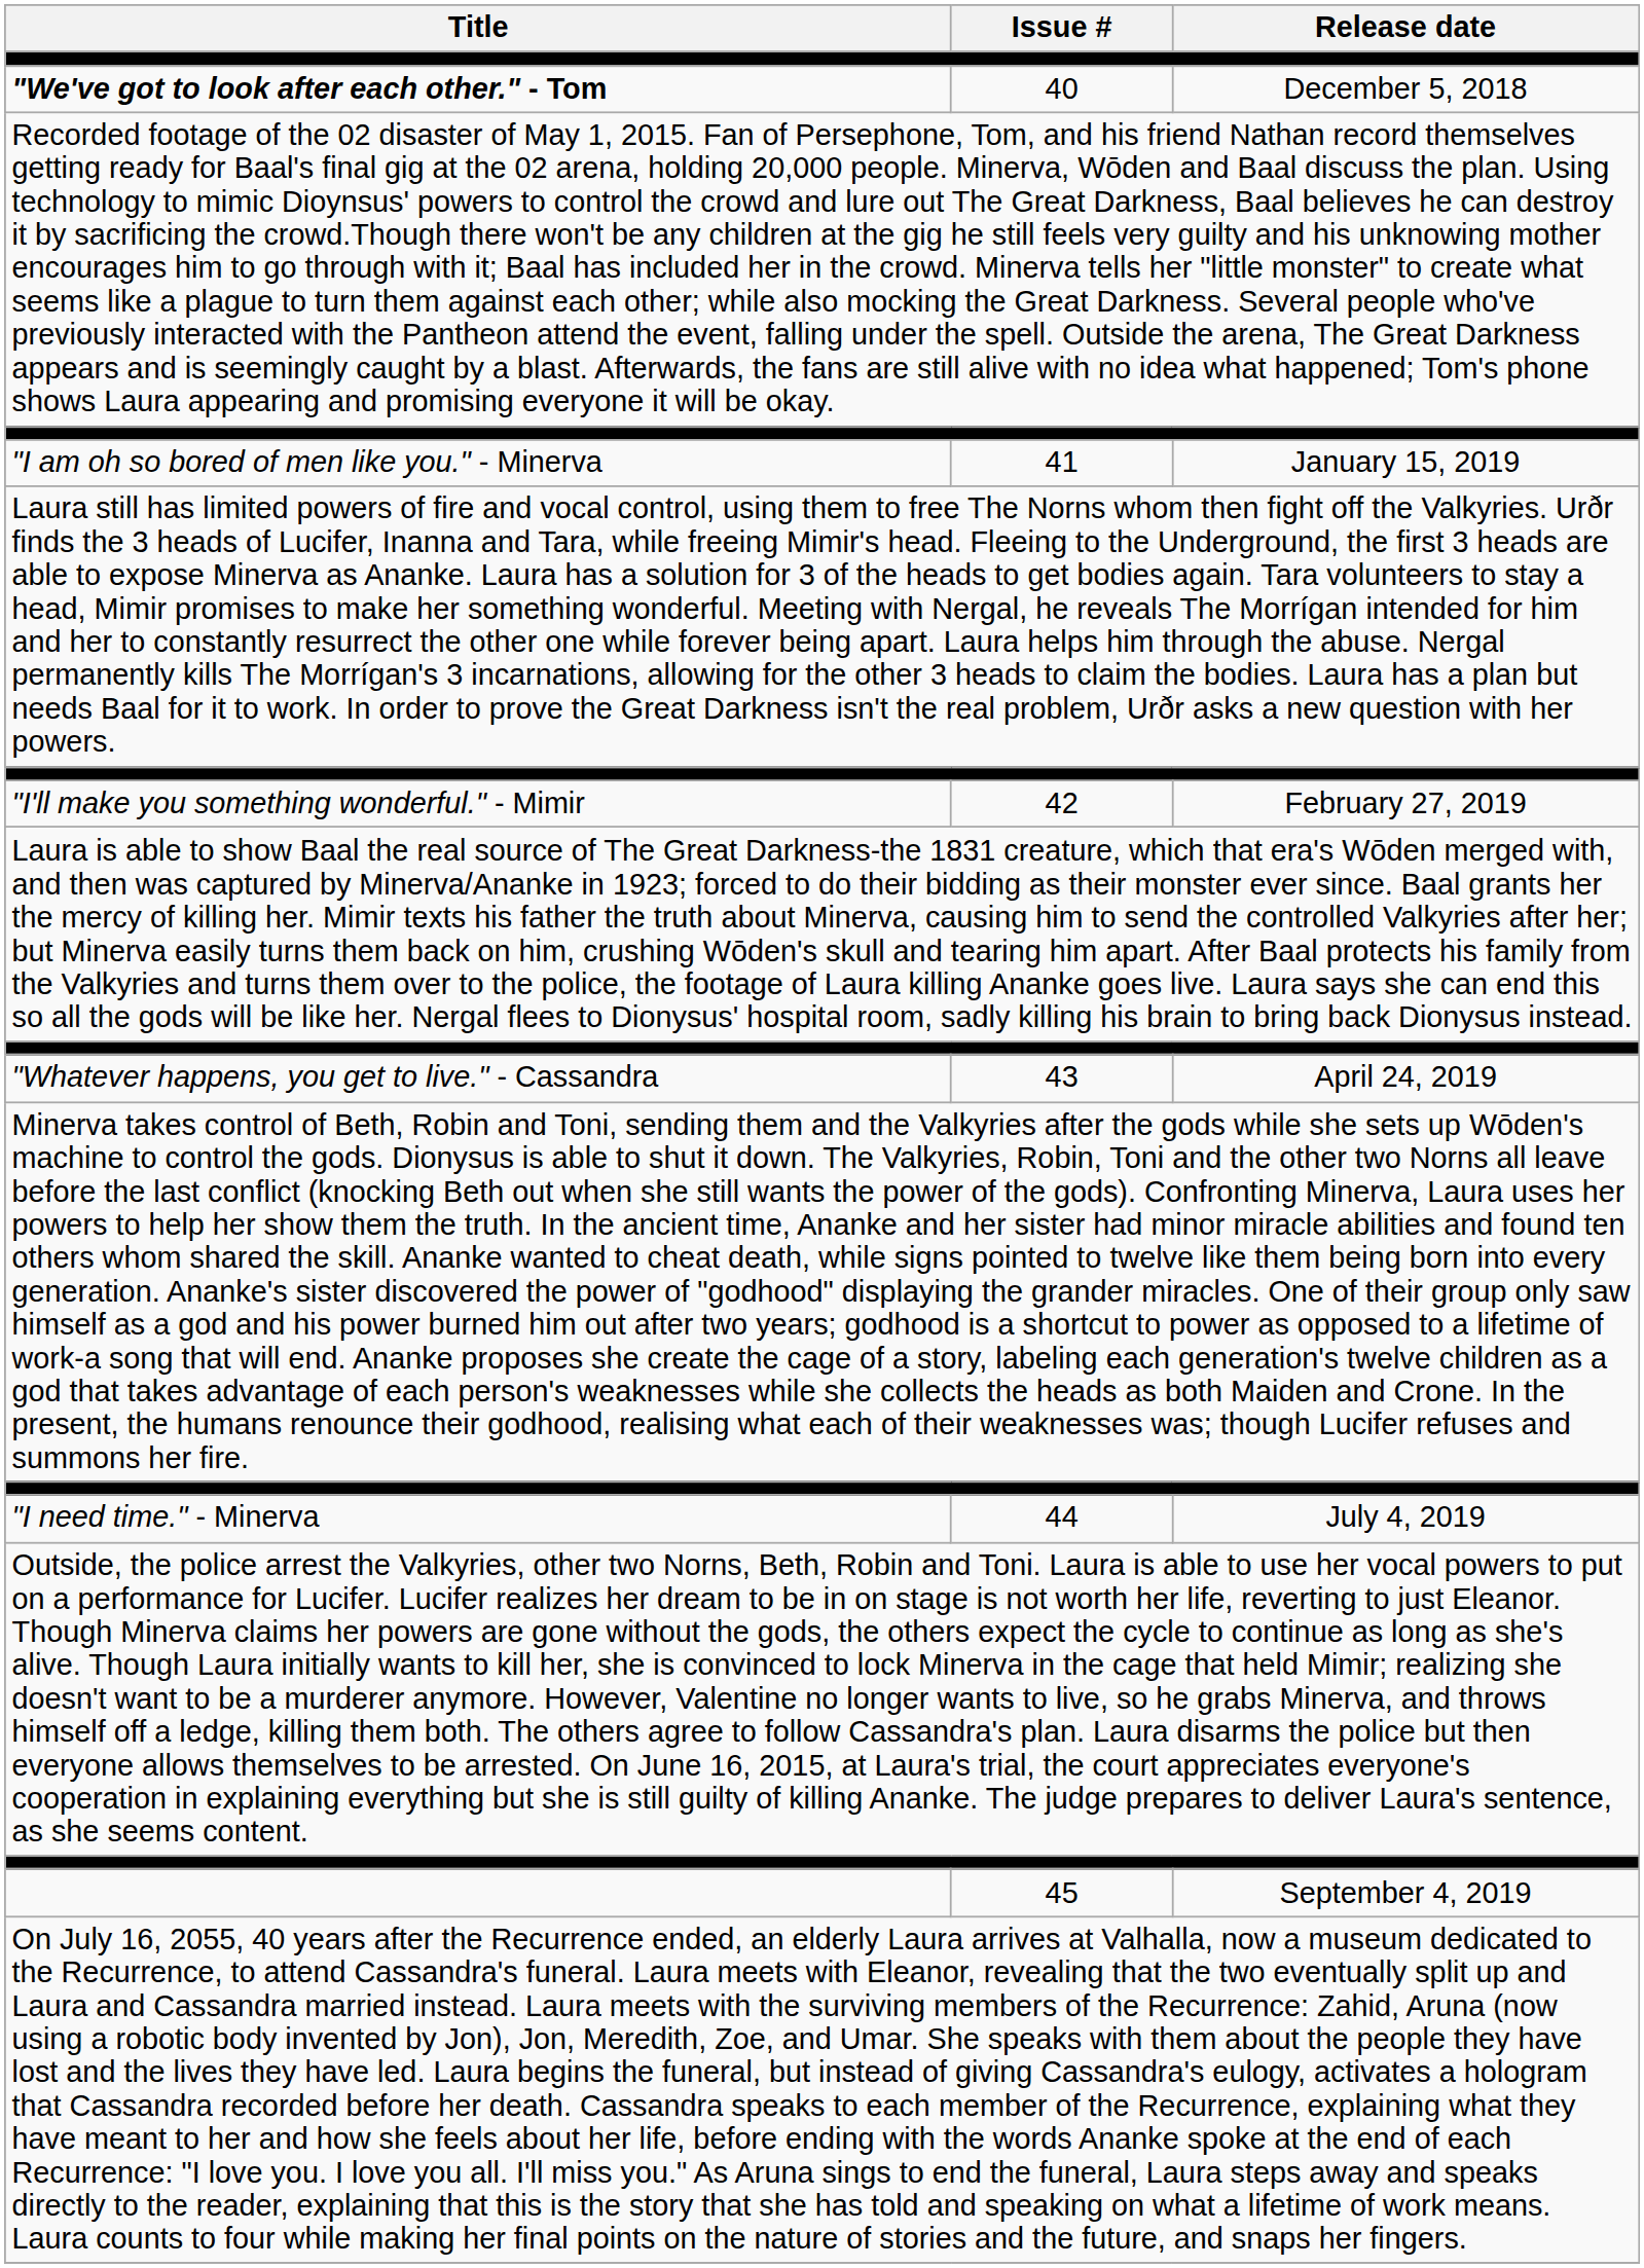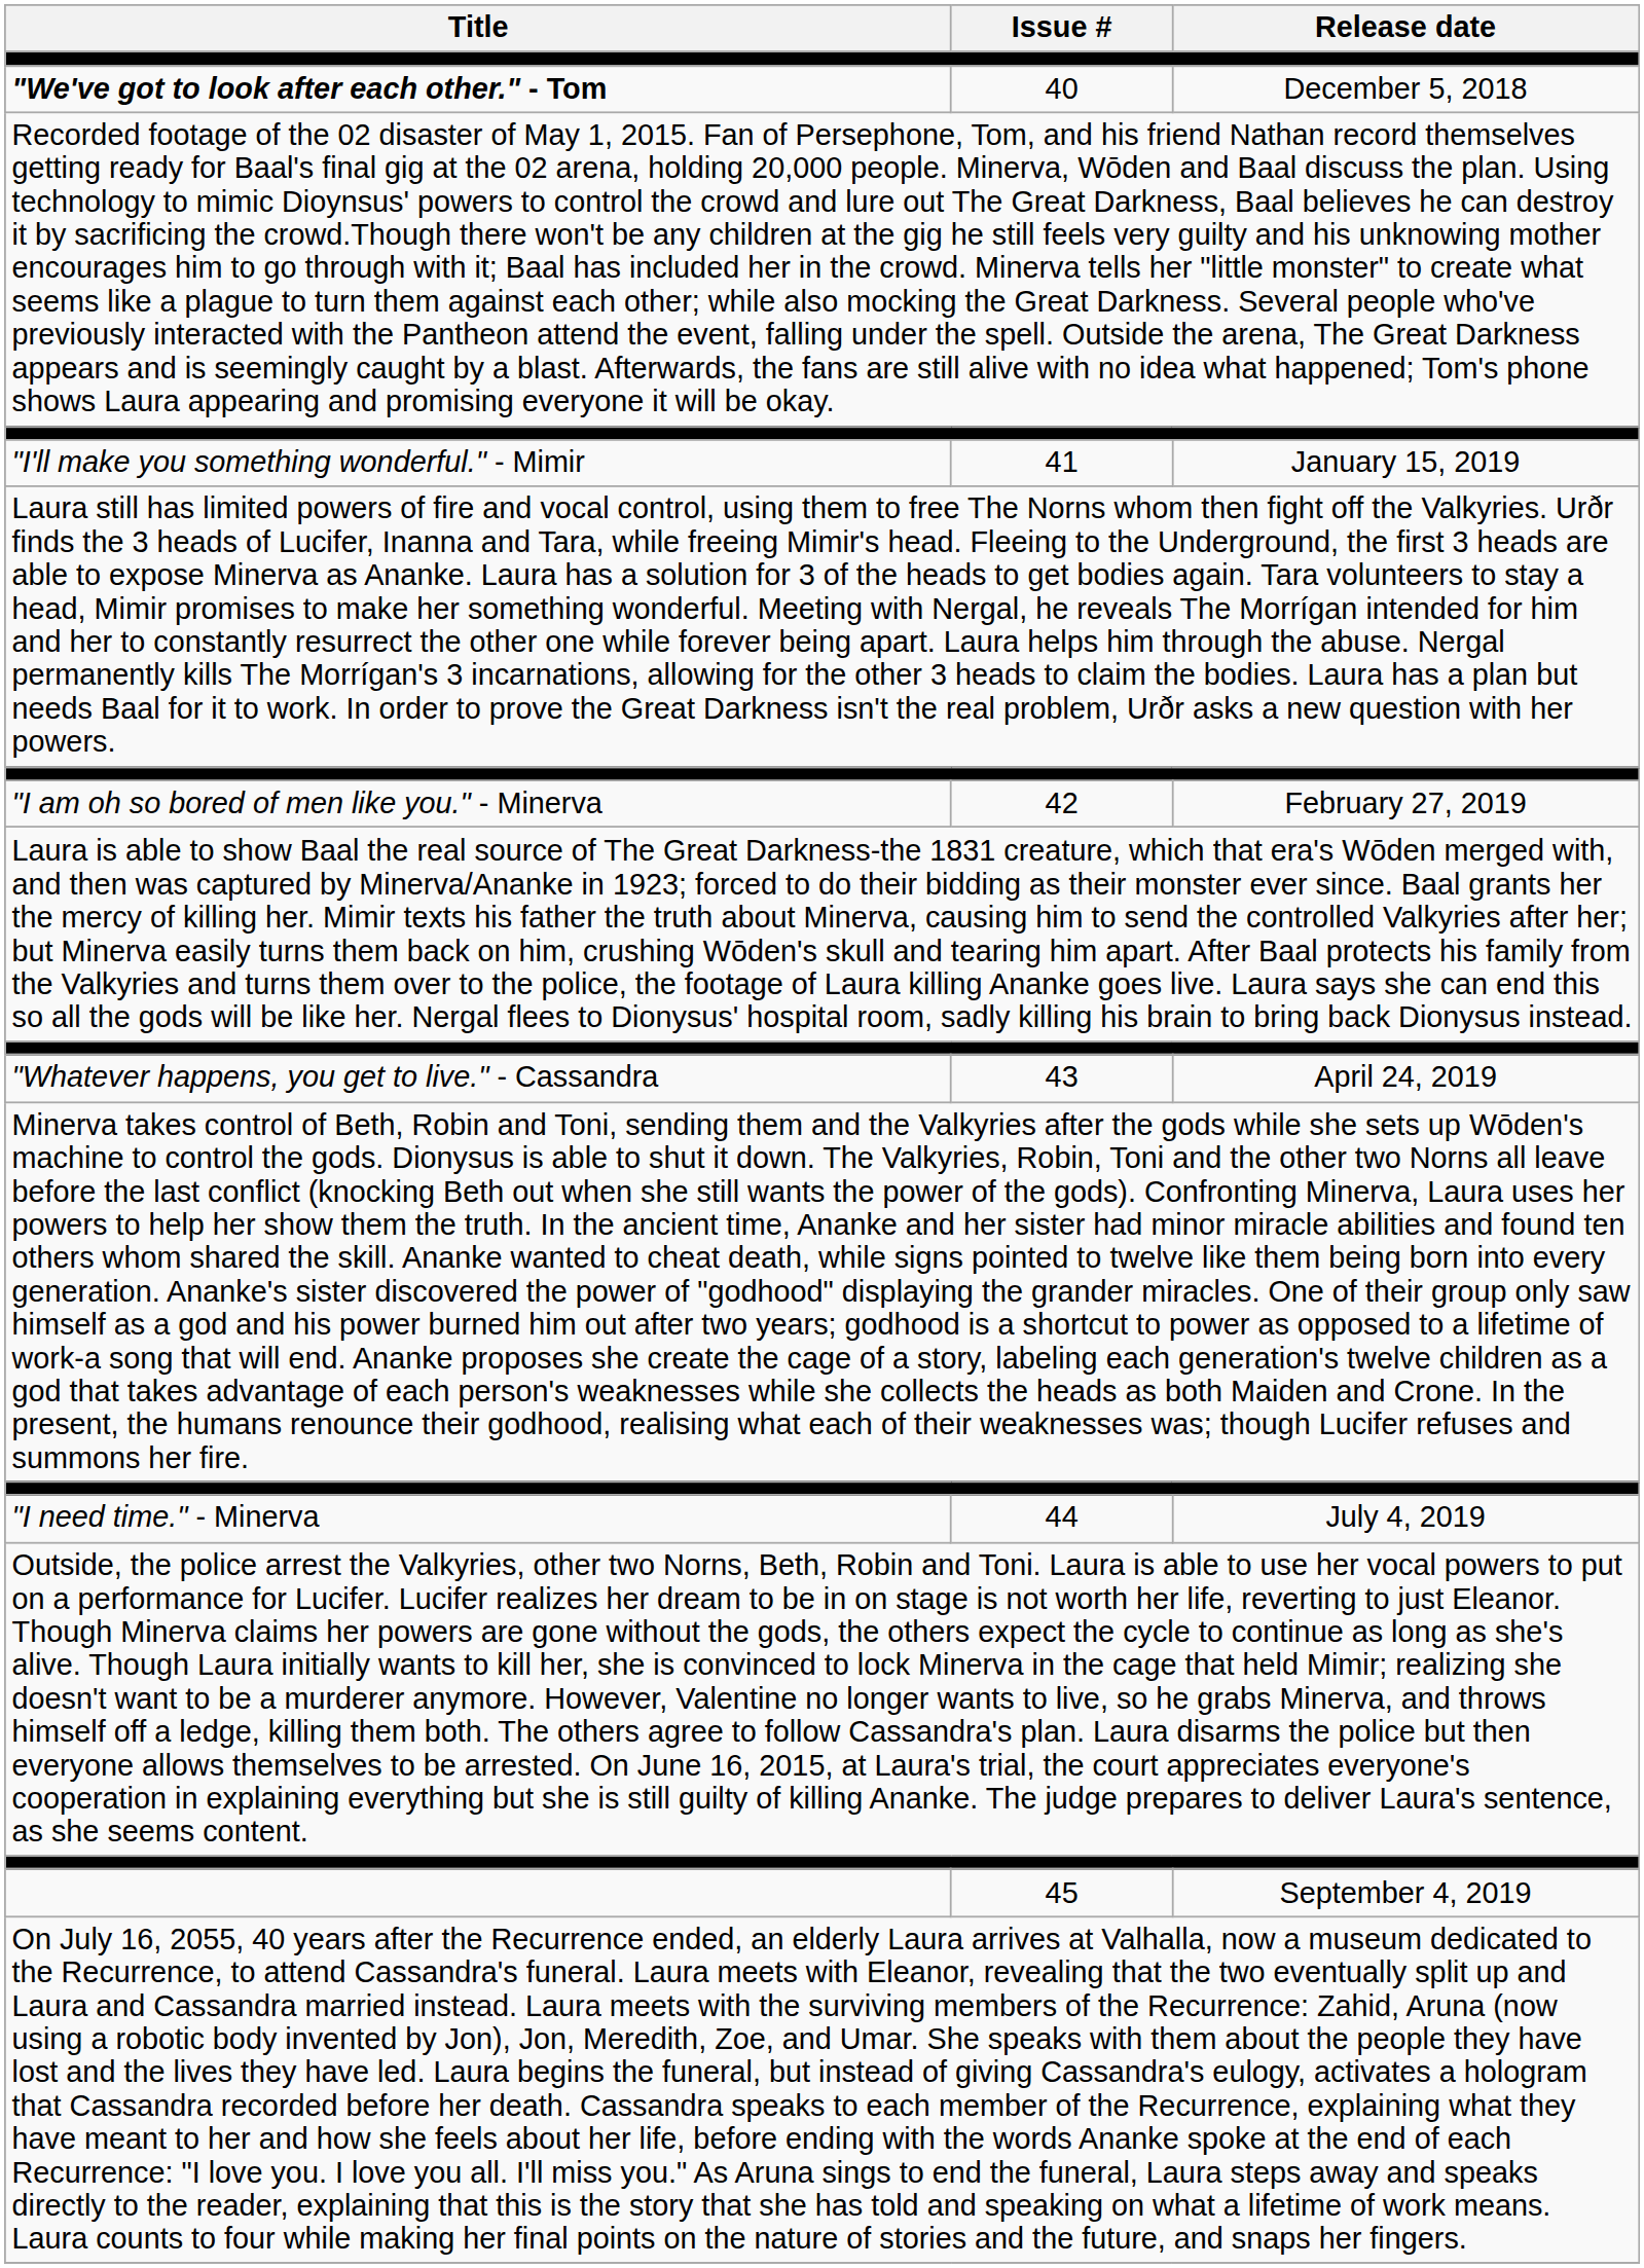41 | Title: "I am oh so bored of men like you." - Minerva -> "I'll make you something wonderful." - Mimir
42 | Title: "I'll make you something wonderful." - Mimir -> "I am oh so bored of men like you." - Minerva
